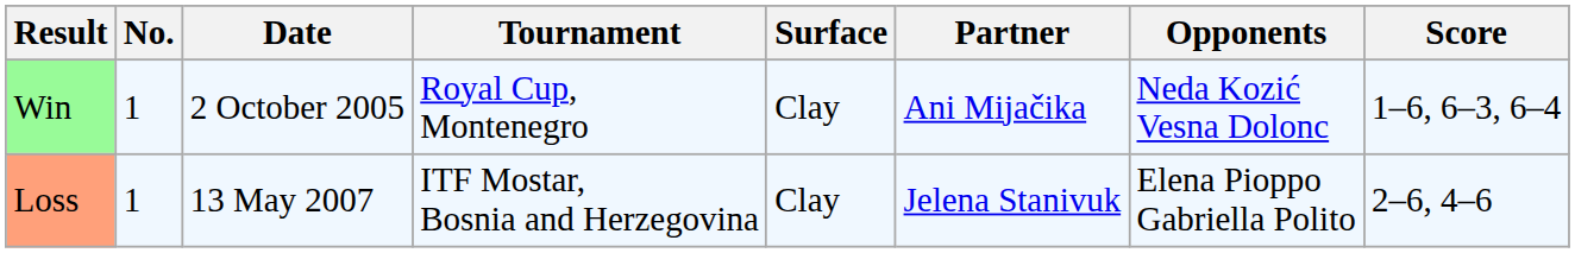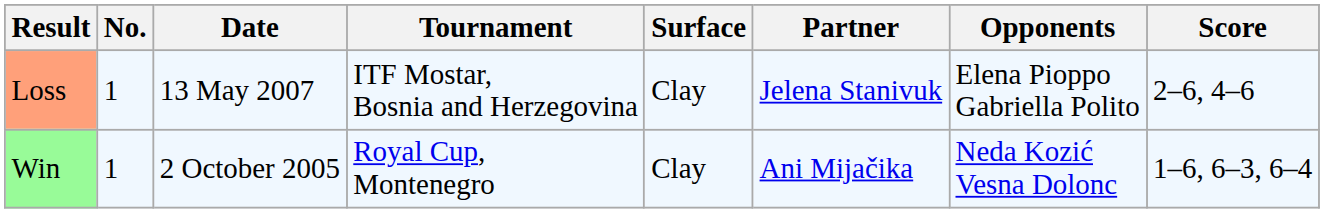rows swapped: Win <-> Loss
